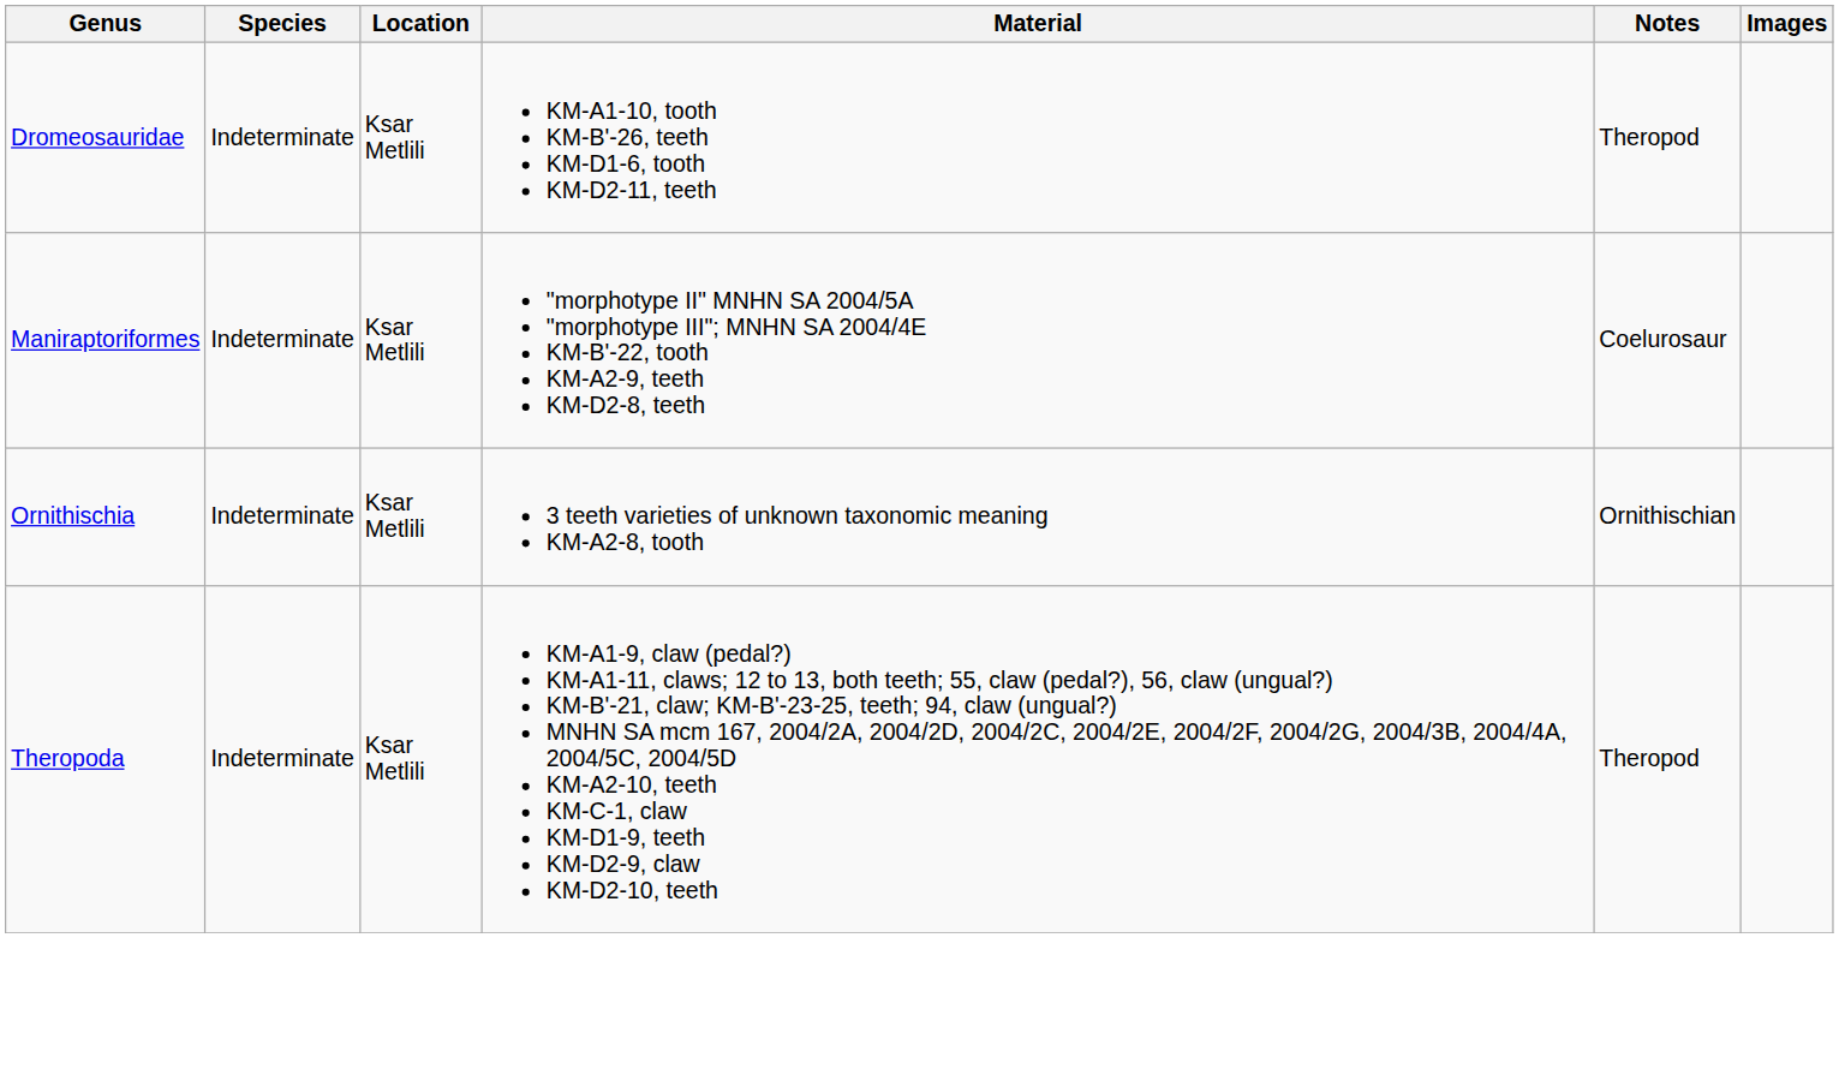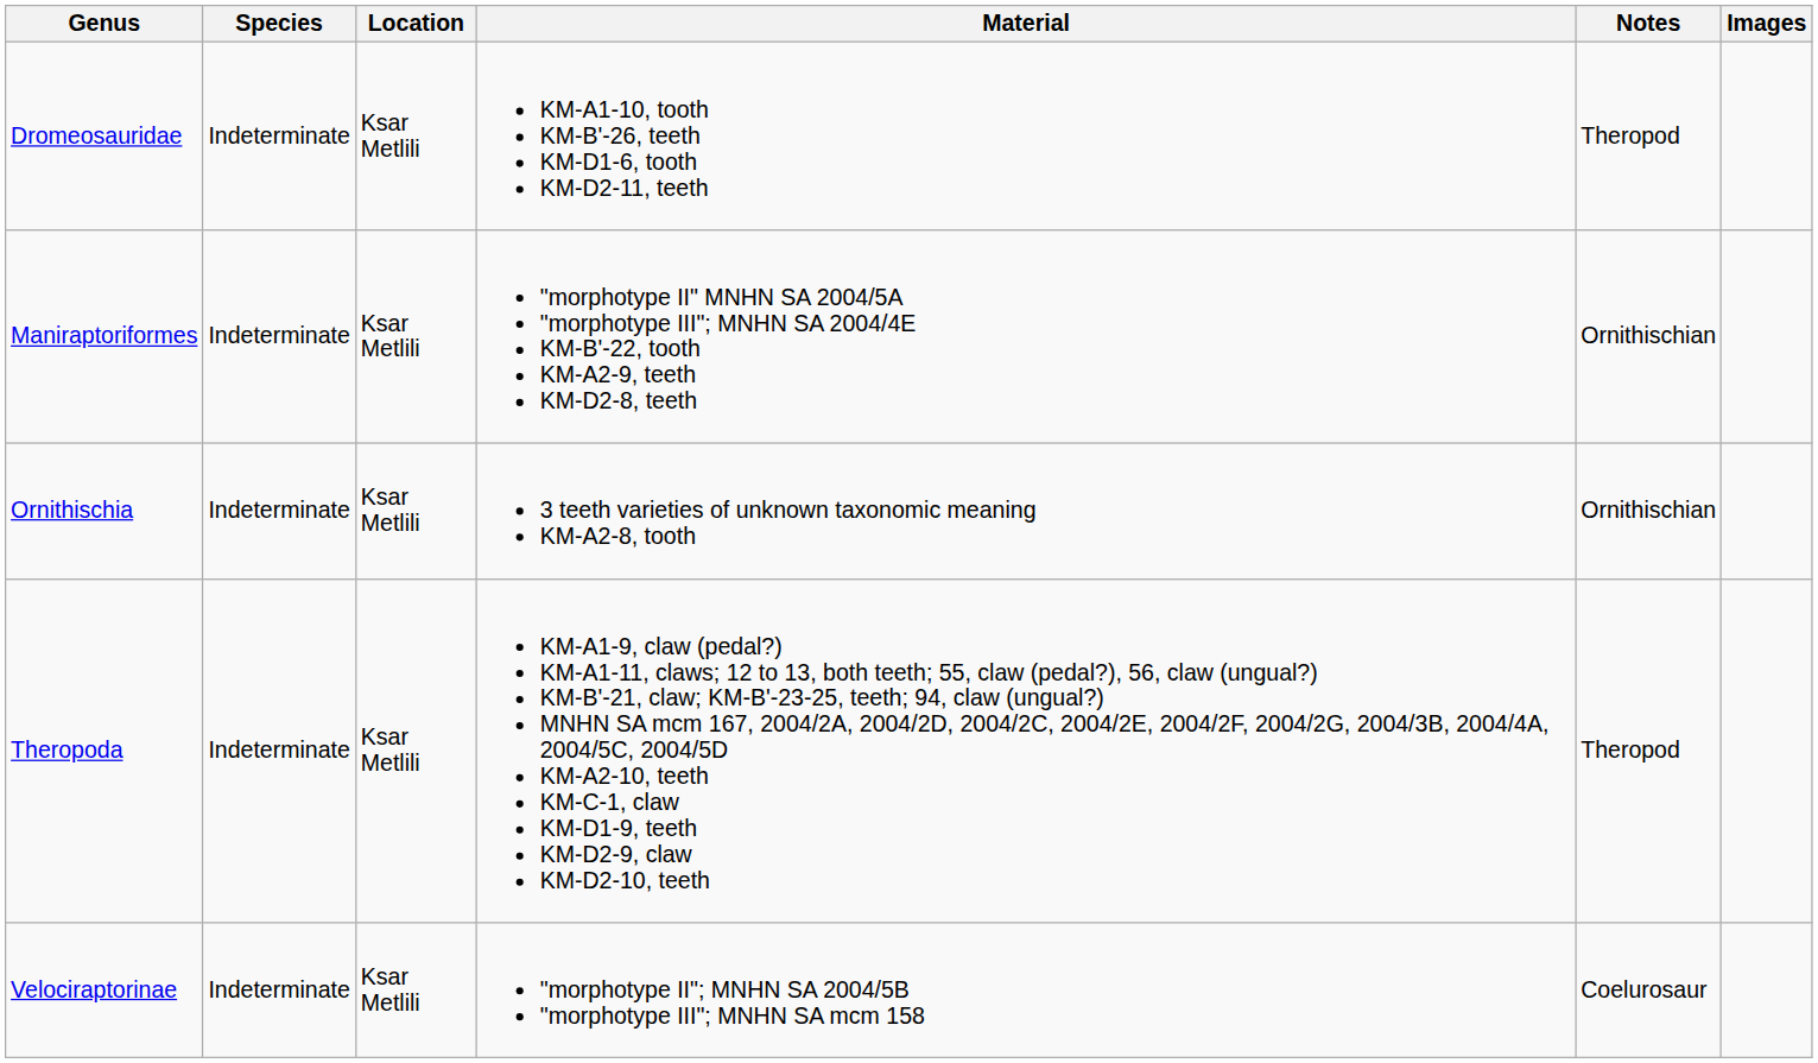Maniraptoriformes | Notes: Coelurosaur -> Ornithischian
+ row: Velociraptorinae | Indeterminate | Ksar Metlili | "morphotype II"; MNHN SA 2004/5B "morphotype III"; MNHN SA mcm 158 | Coelurosaur
